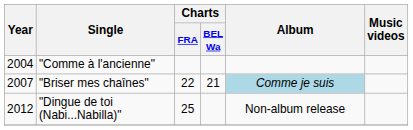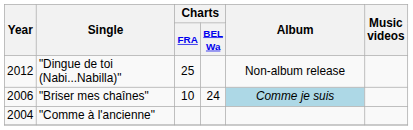rows swapped: "Comme à l'ancienne" <-> "Dingue de toi (Nabi...Nabilla)"
"Briser mes chaînes" | Year: 2007 -> 2006
"Briser mes chaînes" | Charts / FRA: 22 -> 10
"Briser mes chaînes" | Charts / BEL Wa: 21 -> 24
